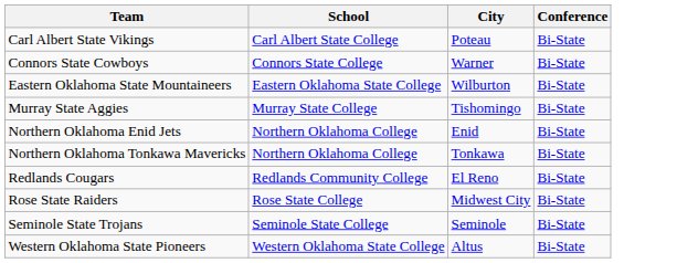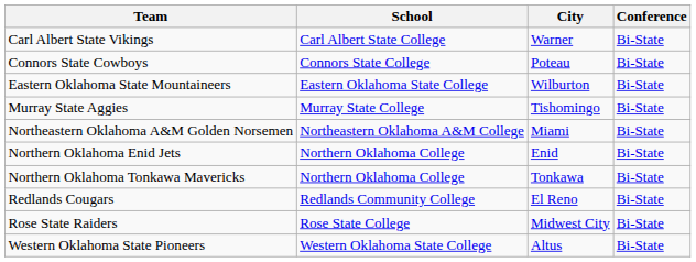Carl Albert State Vikings | City: Poteau -> Warner
Connors State Cowboys | City: Warner -> Poteau
+ row: Northeastern Oklahoma A&M Golden Norsemen | Northeastern Oklahoma A&M College | Miami | Bi-State
- row: Seminole State Trojans | Seminole State College | Seminole | Bi-State
